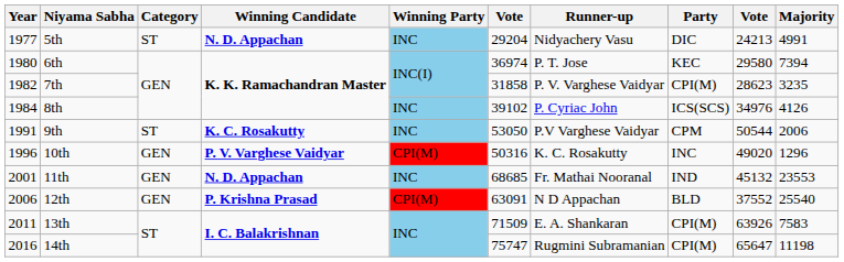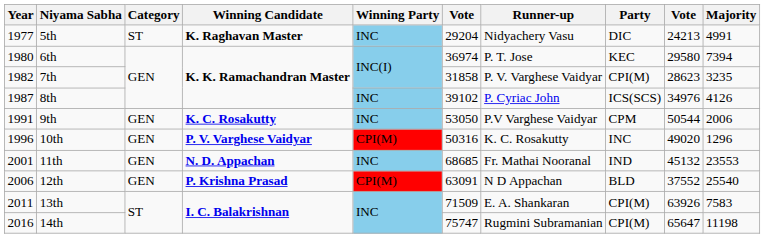5th | Winning Candidate: N. D. Appachan -> K. Raghavan Master
8th | Year: 1984 -> 1987
9th | Category: ST -> GEN
